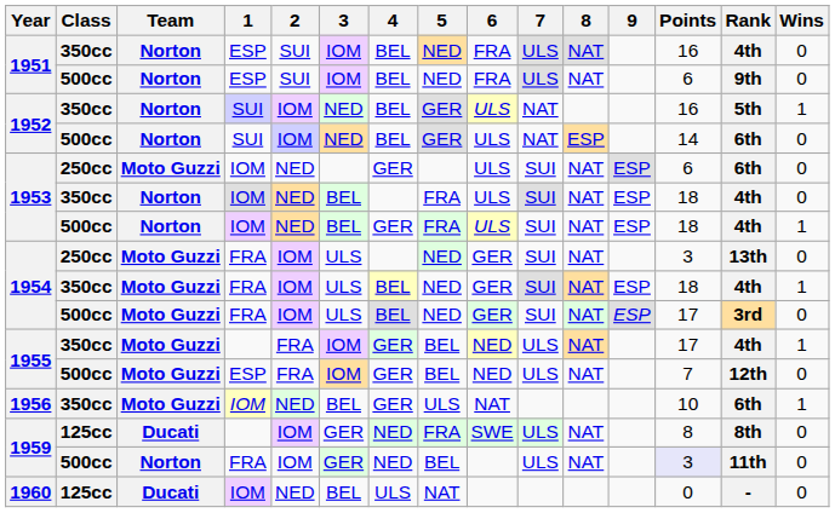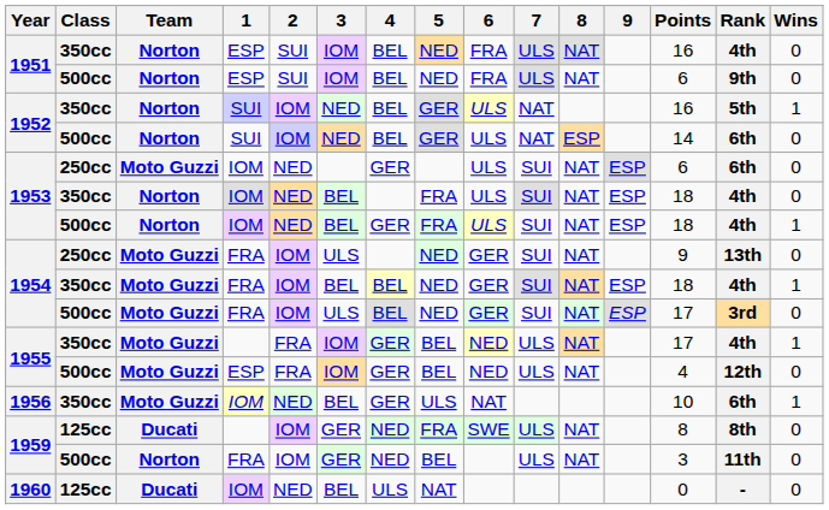1954 / 250cc | Points: 3 -> 9
1954 / 350cc | 3: ULS -> BEL
1955 / 500cc | Points: 7 -> 4
1959 / 500cc | Points: lavender background -> no background
